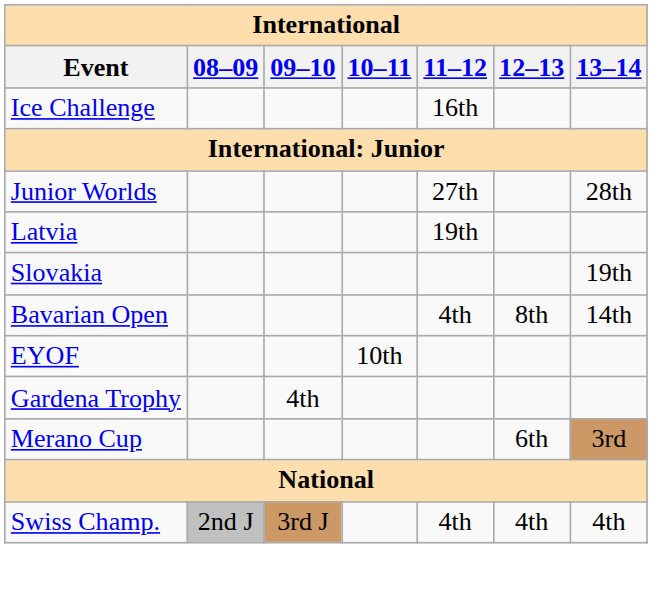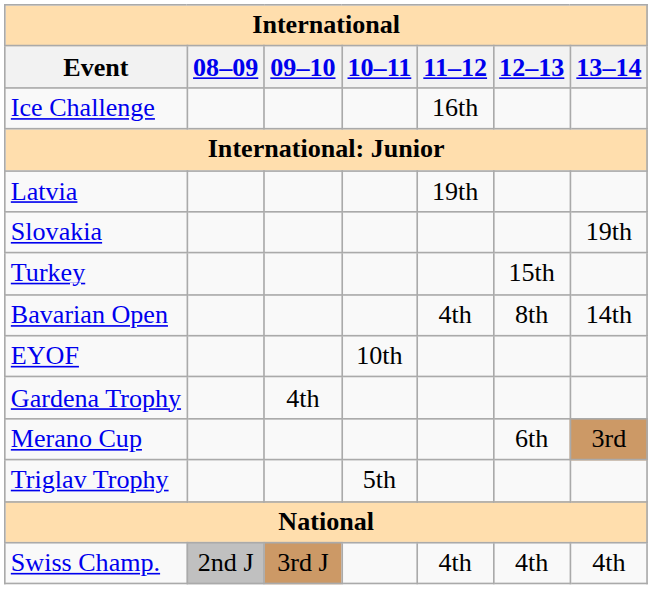- row: Junior Worlds | 27th | 28th
+ row: Turkey | 15th
+ row: Triglav Trophy | 5th
